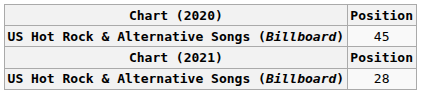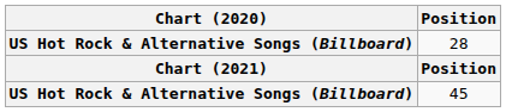rows swapped: 45 <-> 28
